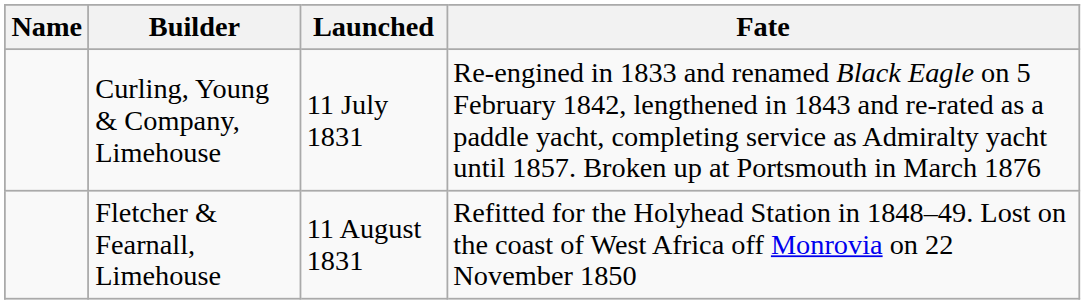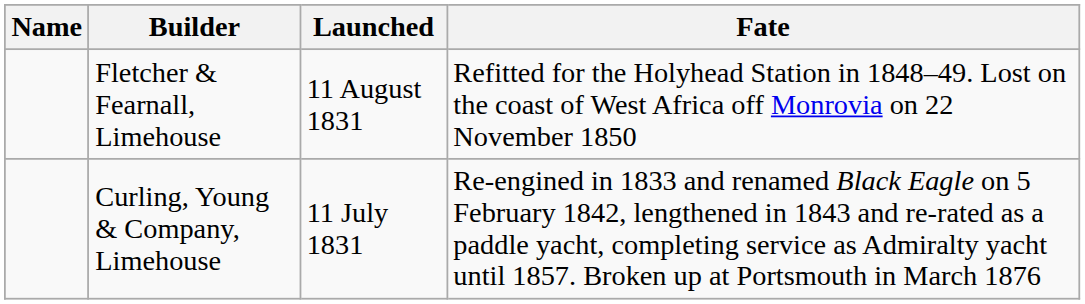rows swapped: Curling, Young & Company, Limehouse <-> Fletcher & Fearnall, Limehouse
